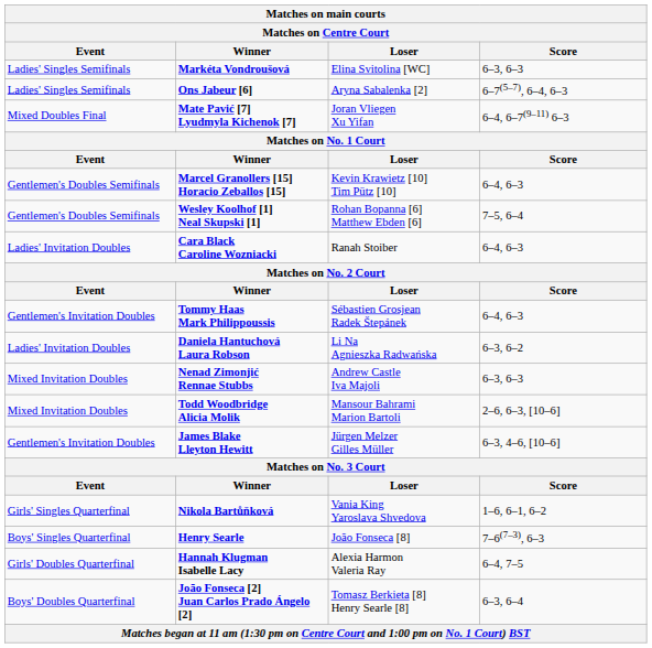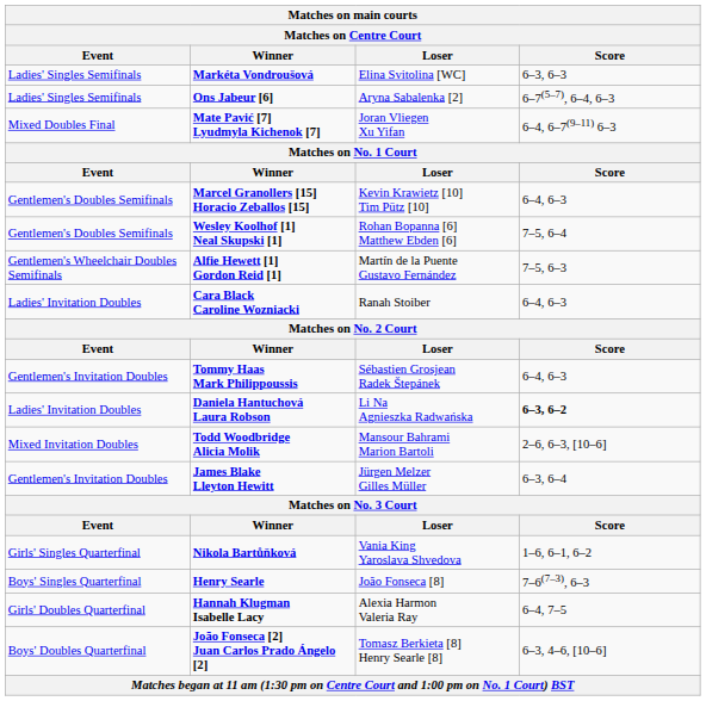+ row: Gentlemen's Wheelchair Doubles Semifinals | Alfie Hewett [1] Gordon Reid [1] | Martín de la Puente Gustavo Fernández | 7–5, 6–3
Daniela Hantuchová Laura Robson | Score: normal -> bold
- row: Mixed Invitation Doubles | Nenad Zimonjić Rennae Stubbs | Andrew Castle Iva Majoli | 6–3, 6–3
James Blake Lleyton Hewitt | Score: 6–3, 4–6, [10–6] -> 6–3, 6–4
João Fonseca [2] Juan Carlos Prado Ángelo [2] | Score: 6–3, 6–4 -> 6–3, 4–6, [10–6]
